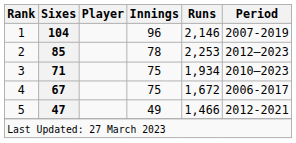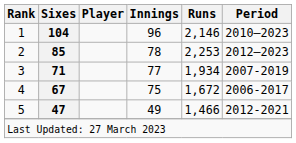1 | Period: 2007-2019 -> 2010–2023
3 | Innings: 75 -> 77
3 | Period: 2010–2023 -> 2007-2019
